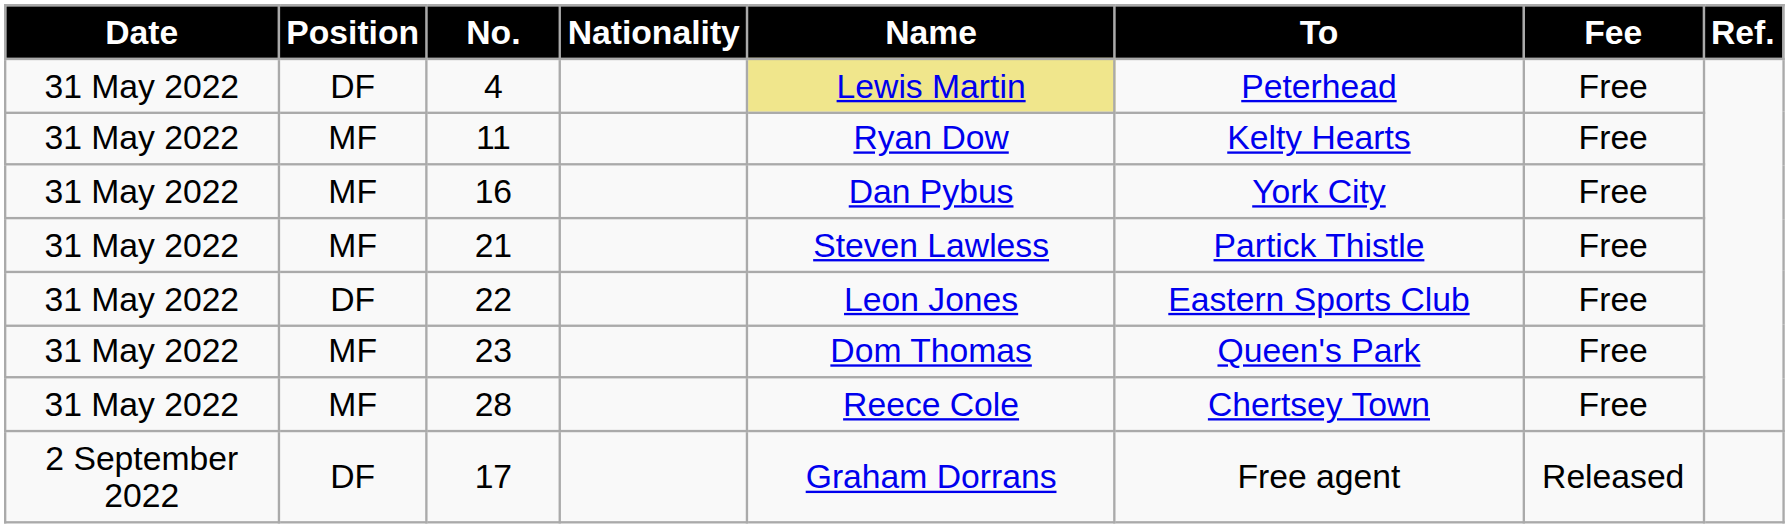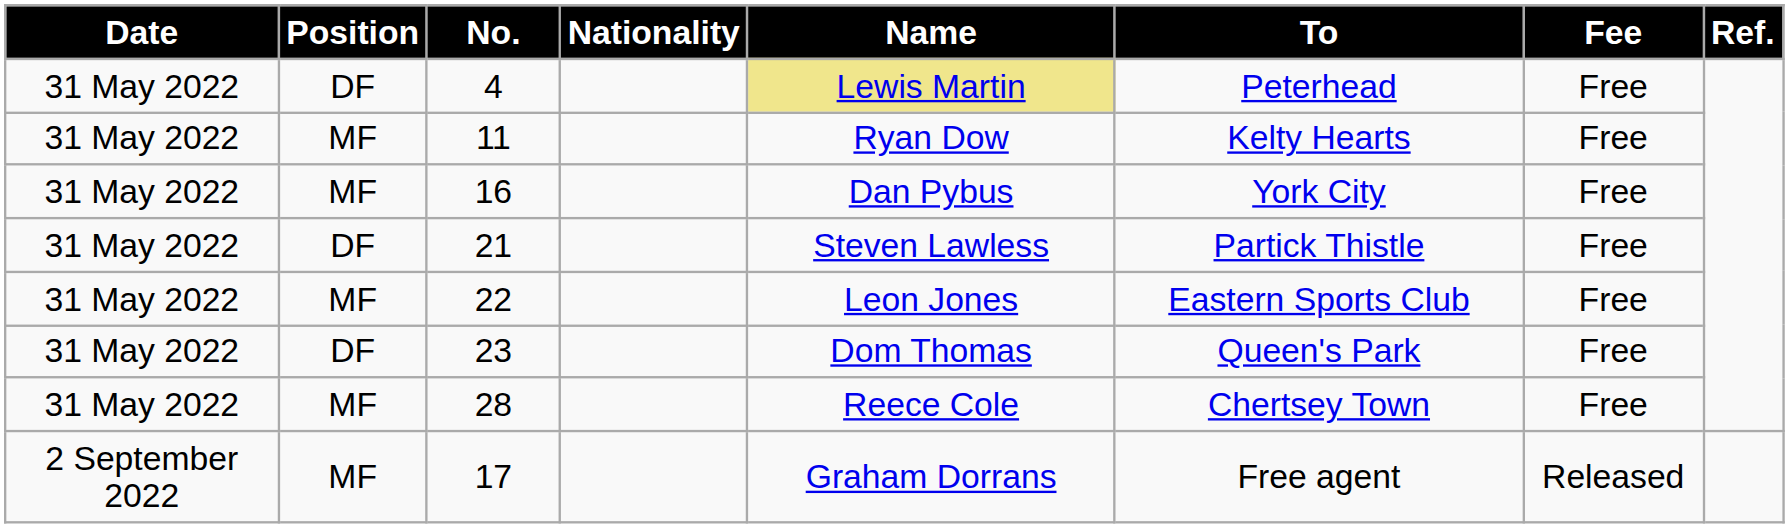21 | Position: MF -> DF
22 | Position: DF -> MF
23 | Position: MF -> DF
17 | Position: DF -> MF
